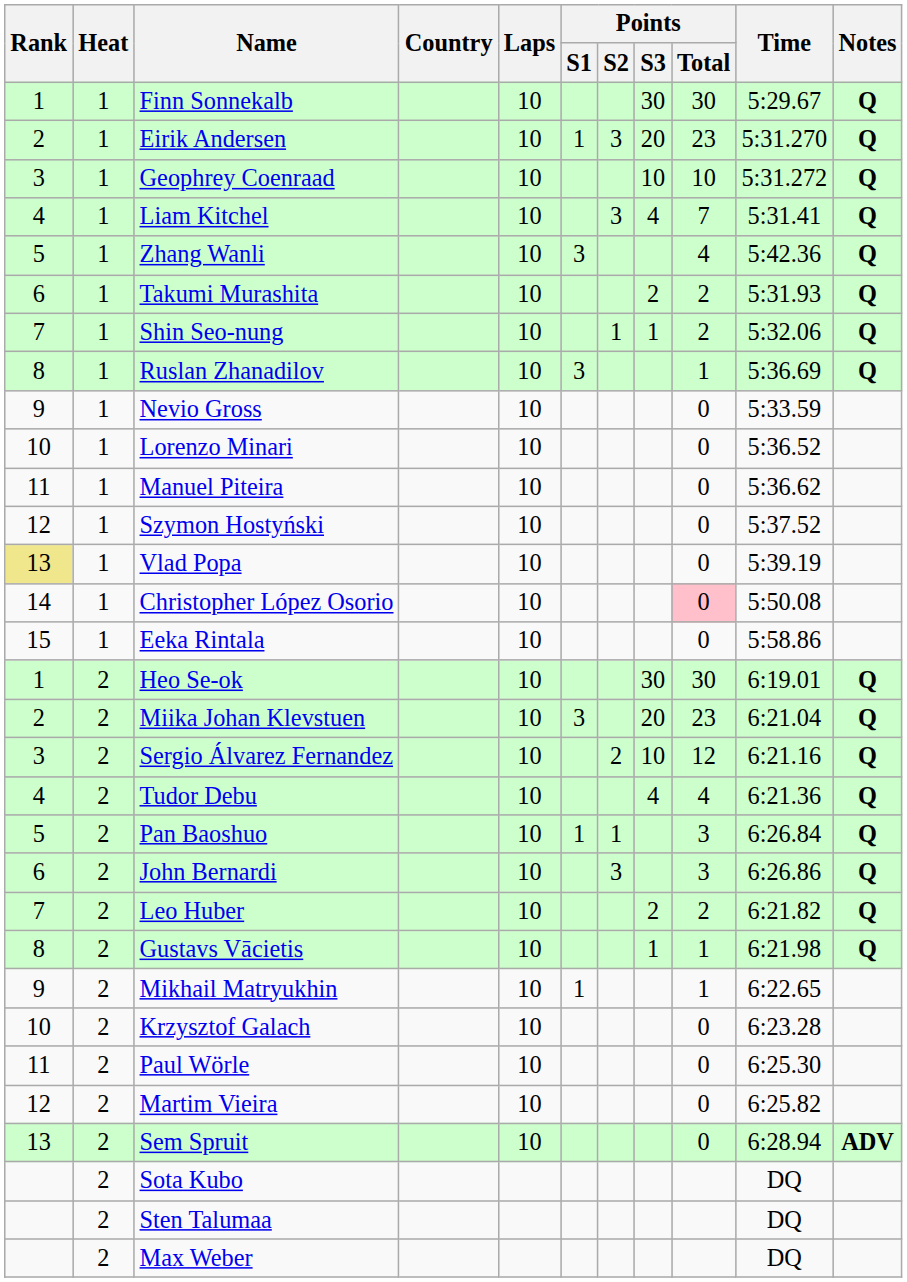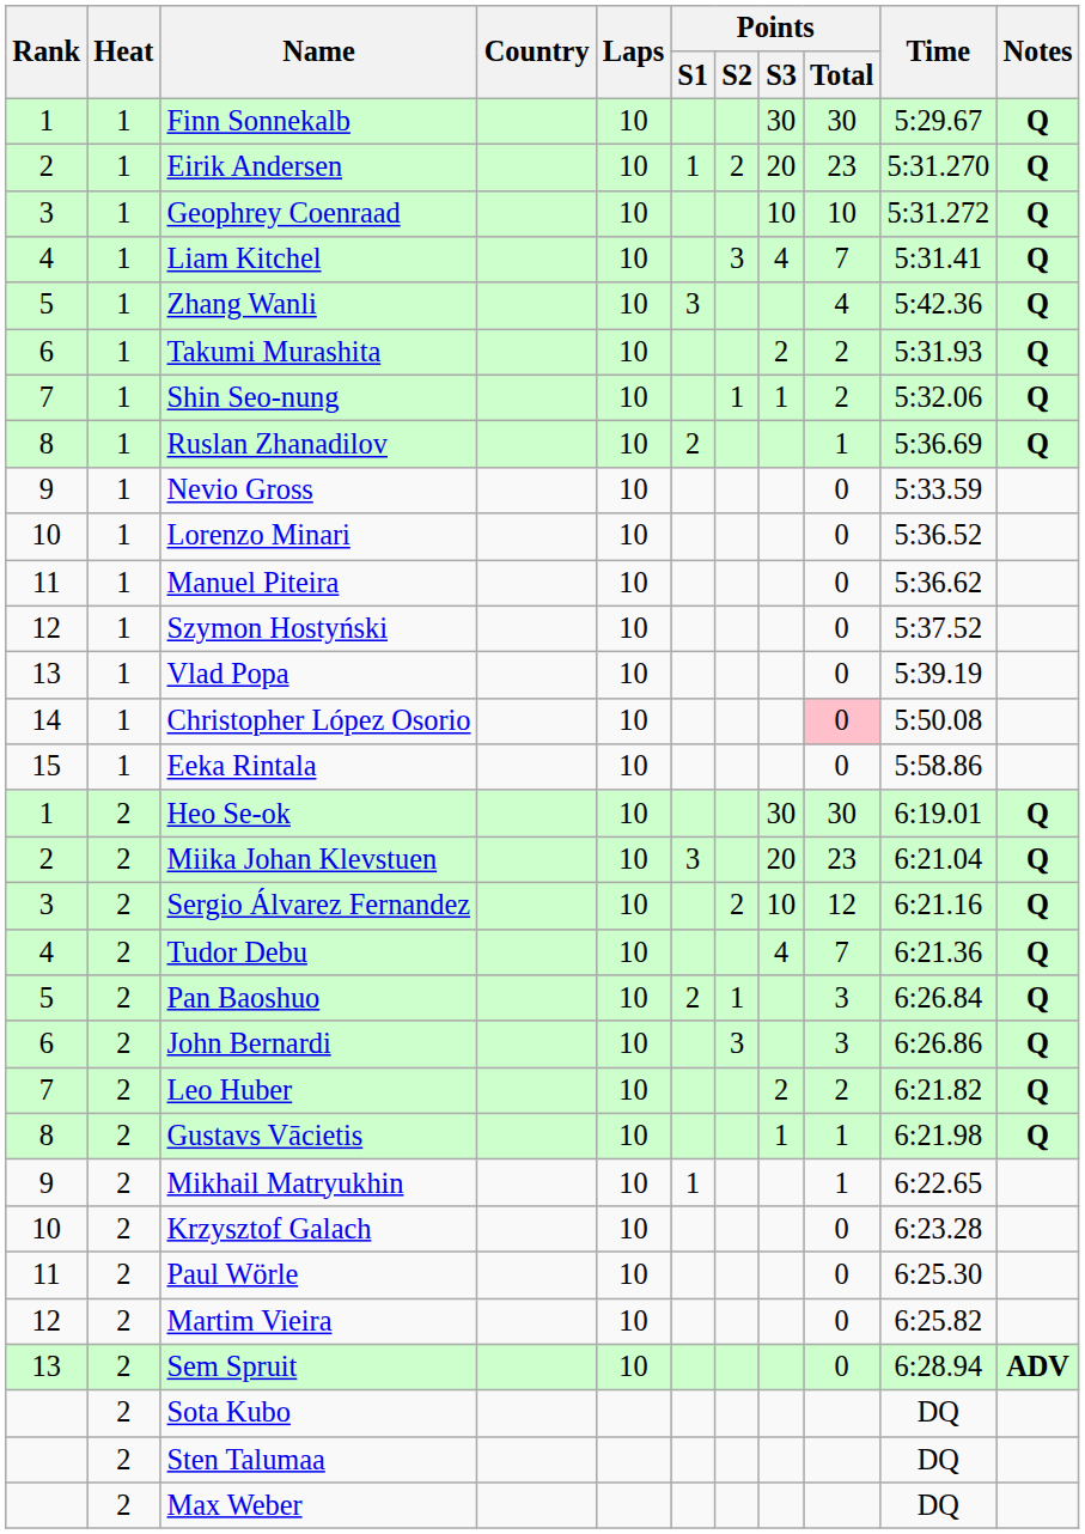Eirik Andersen | Points / S2: 3 -> 2
Ruslan Zhanadilov | Points / S1: 3 -> 2
Vlad Popa | Rank: khaki background -> no background
Tudor Debu | Points / Total: 4 -> 7
Pan Baoshuo | Points / S1: 1 -> 2
